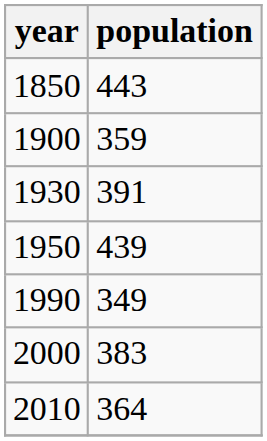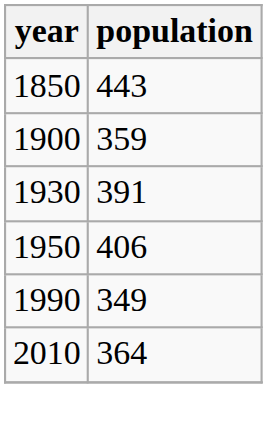1950 | population: 439 -> 406
- row: 2000 | 383
